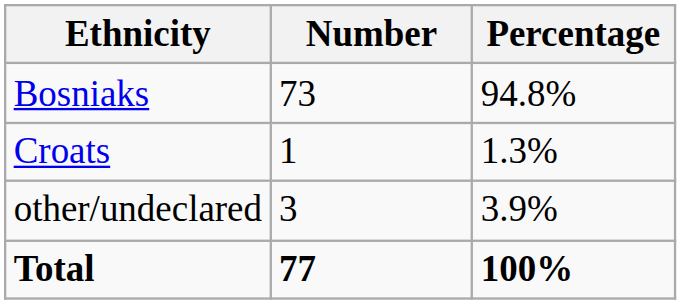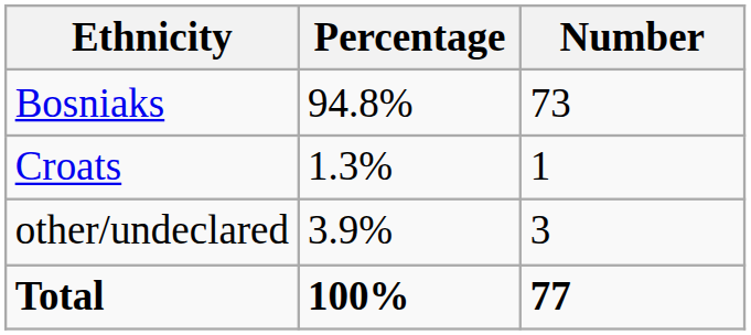columns swapped: Number <-> Percentage
